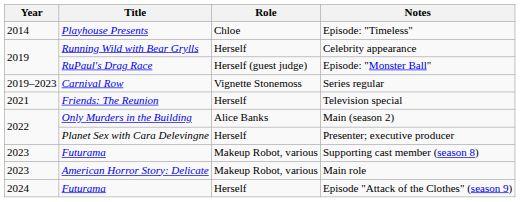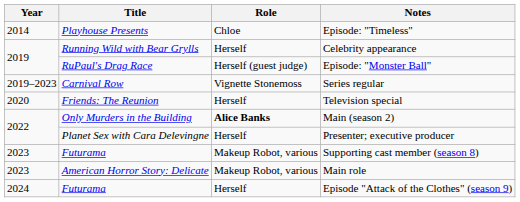Television special | Year: 2021 -> 2020
Main (season 2) | Role: normal -> bold
